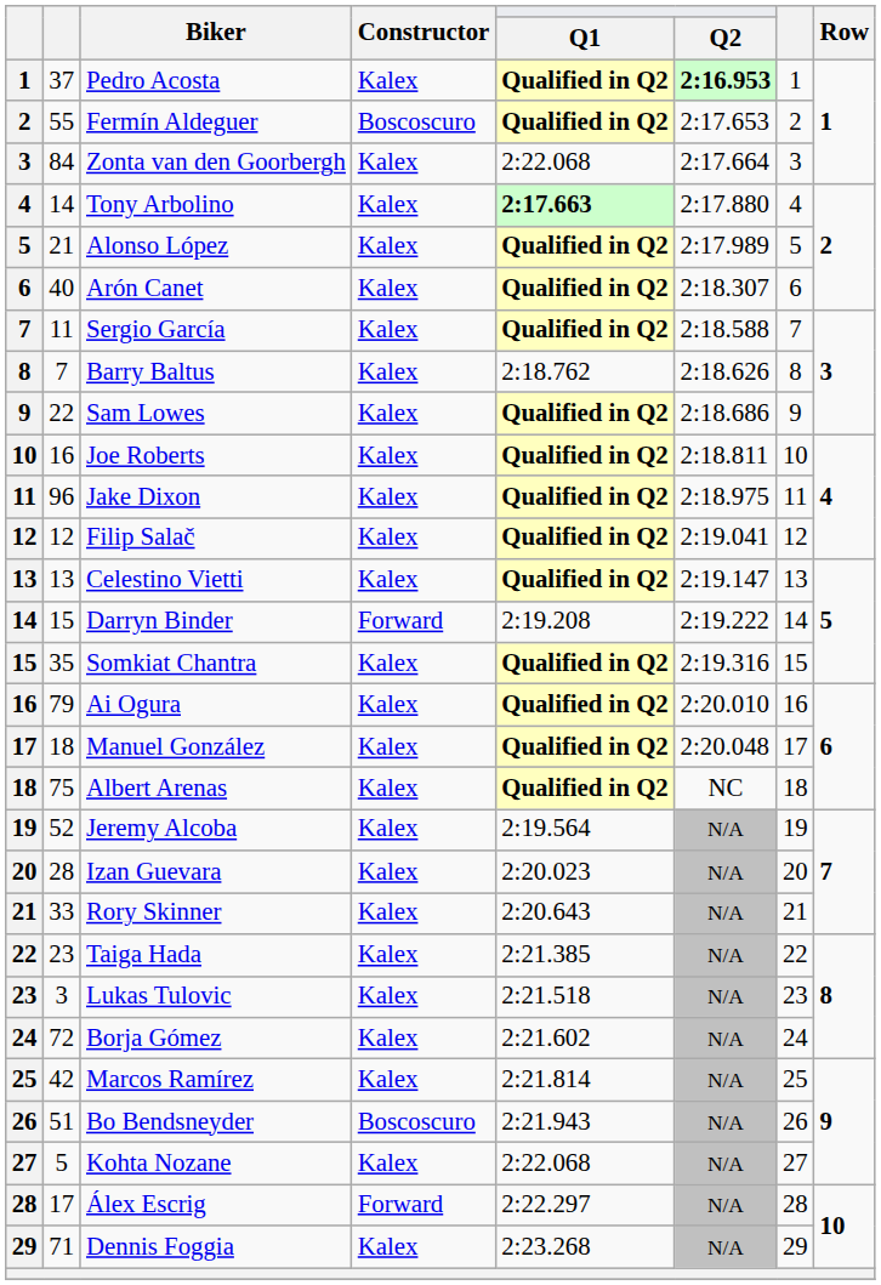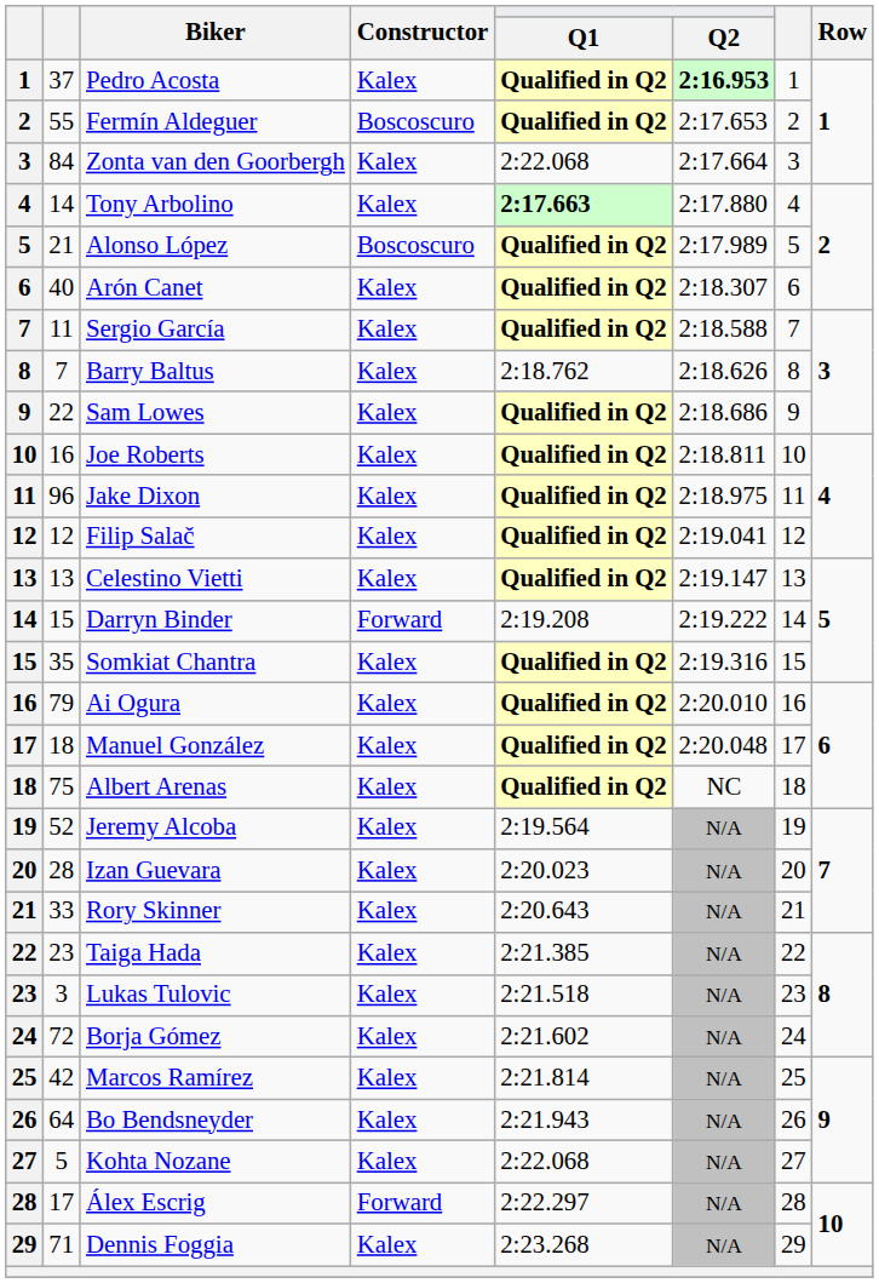Alonso López | Constructor: Kalex -> Boscoscuro
Bo Bendsneyder | column 2: 51 -> 64
Bo Bendsneyder | Constructor: Boscoscuro -> Kalex
